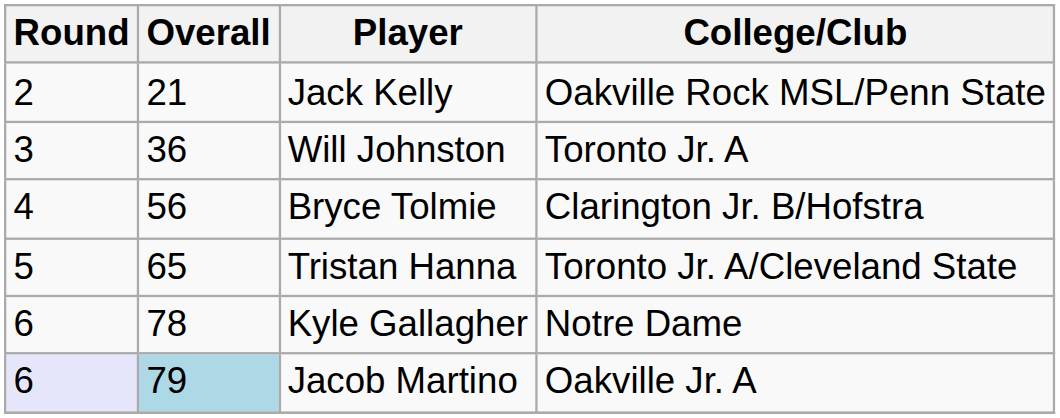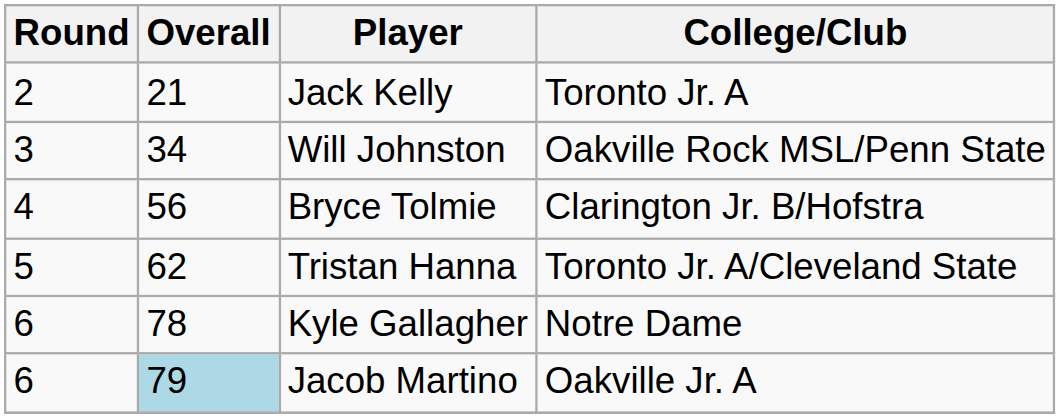Jack Kelly | College/Club: Oakville Rock MSL/Penn State -> Toronto Jr. A
Will Johnston | Overall: 36 -> 34
Will Johnston | College/Club: Toronto Jr. A -> Oakville Rock MSL/Penn State
Tristan Hanna | Overall: 65 -> 62
Jacob Martino | Round: lavender background -> no background
